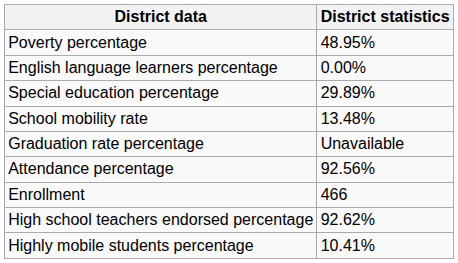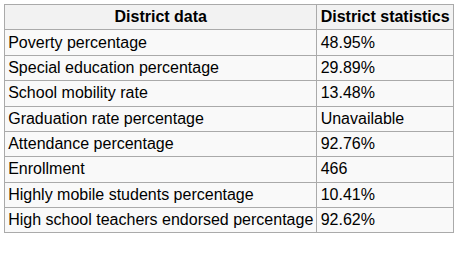- row: English language learners percentage | 0.00%
Attendance percentage | District statistics: 92.56% -> 92.76%
rows swapped: High school teachers endorsed percentage <-> Highly mobile students percentage
